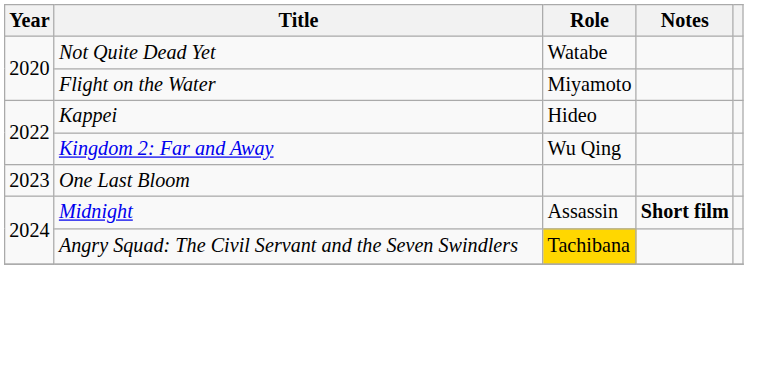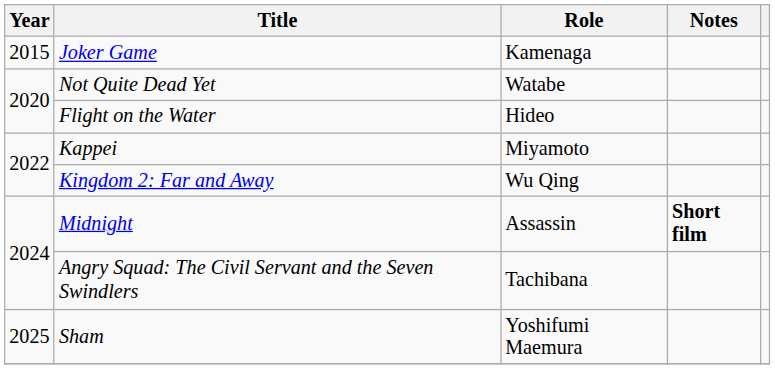+ row: 2015 | Joker Game | Kamenaga
Flight on the Water | Role: Miyamoto -> Hideo
Kappei | Role: Hideo -> Miyamoto
- row: 2023 | One Last Bloom
Angry Squad: The Civil Servant and the Seven Swindlers | Role: gold background -> no background
+ row: 2025 | Sham | Yoshifumi Maemura
